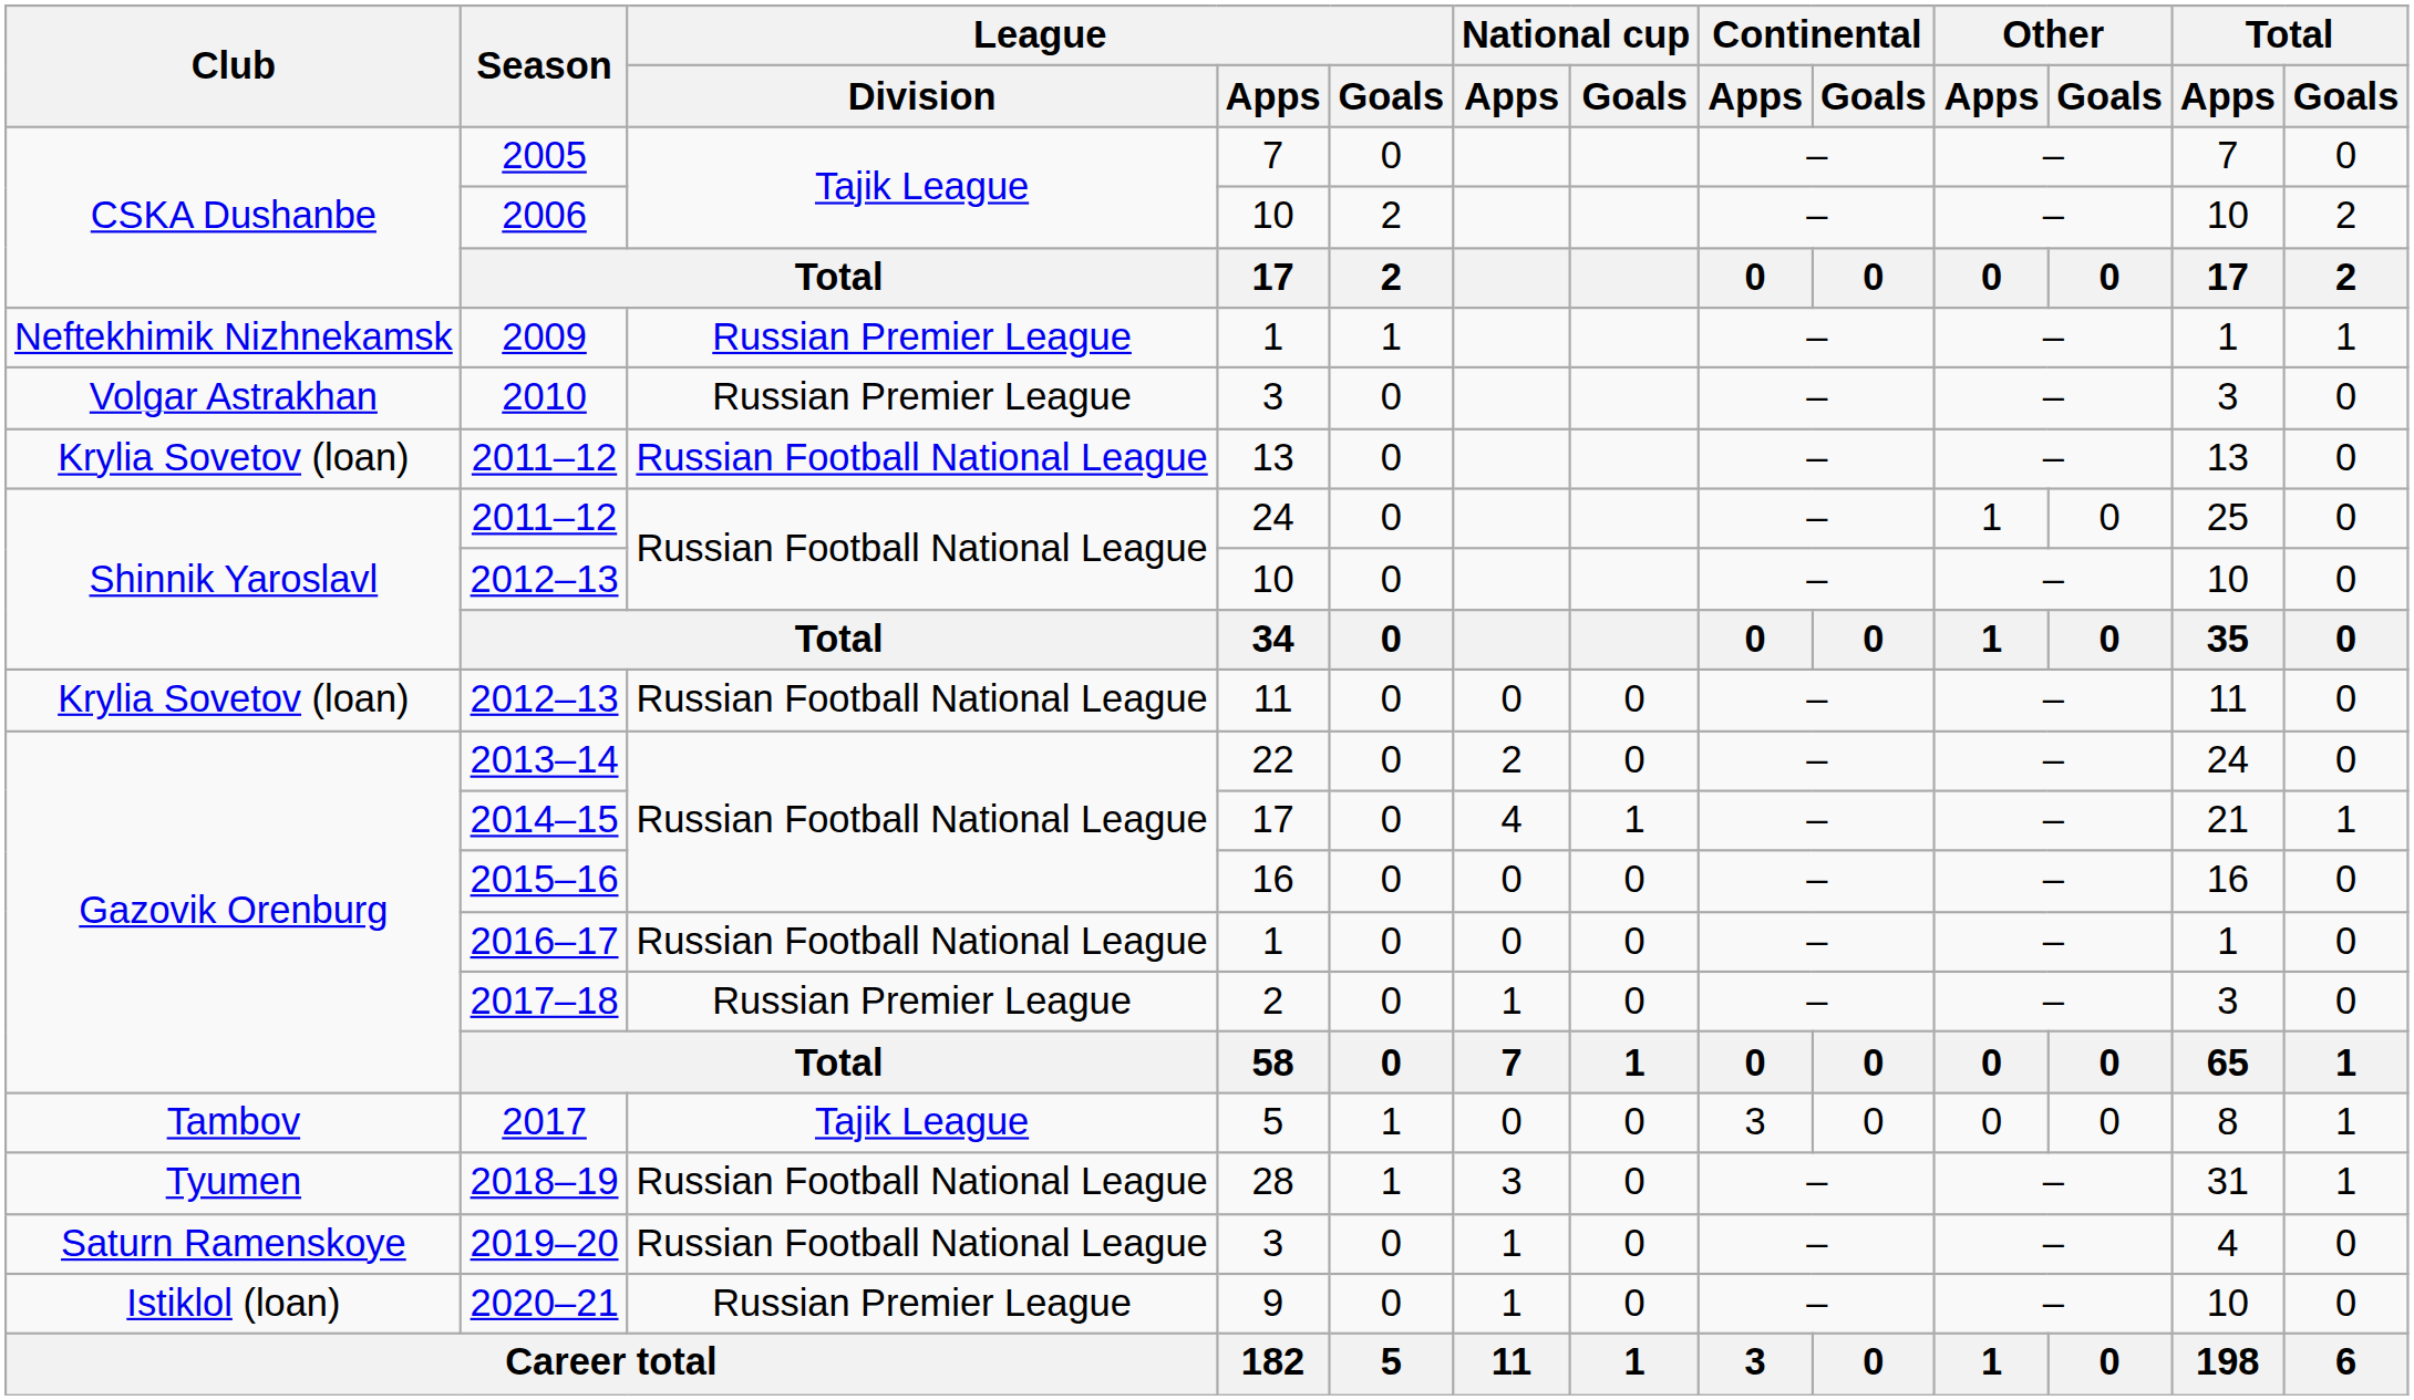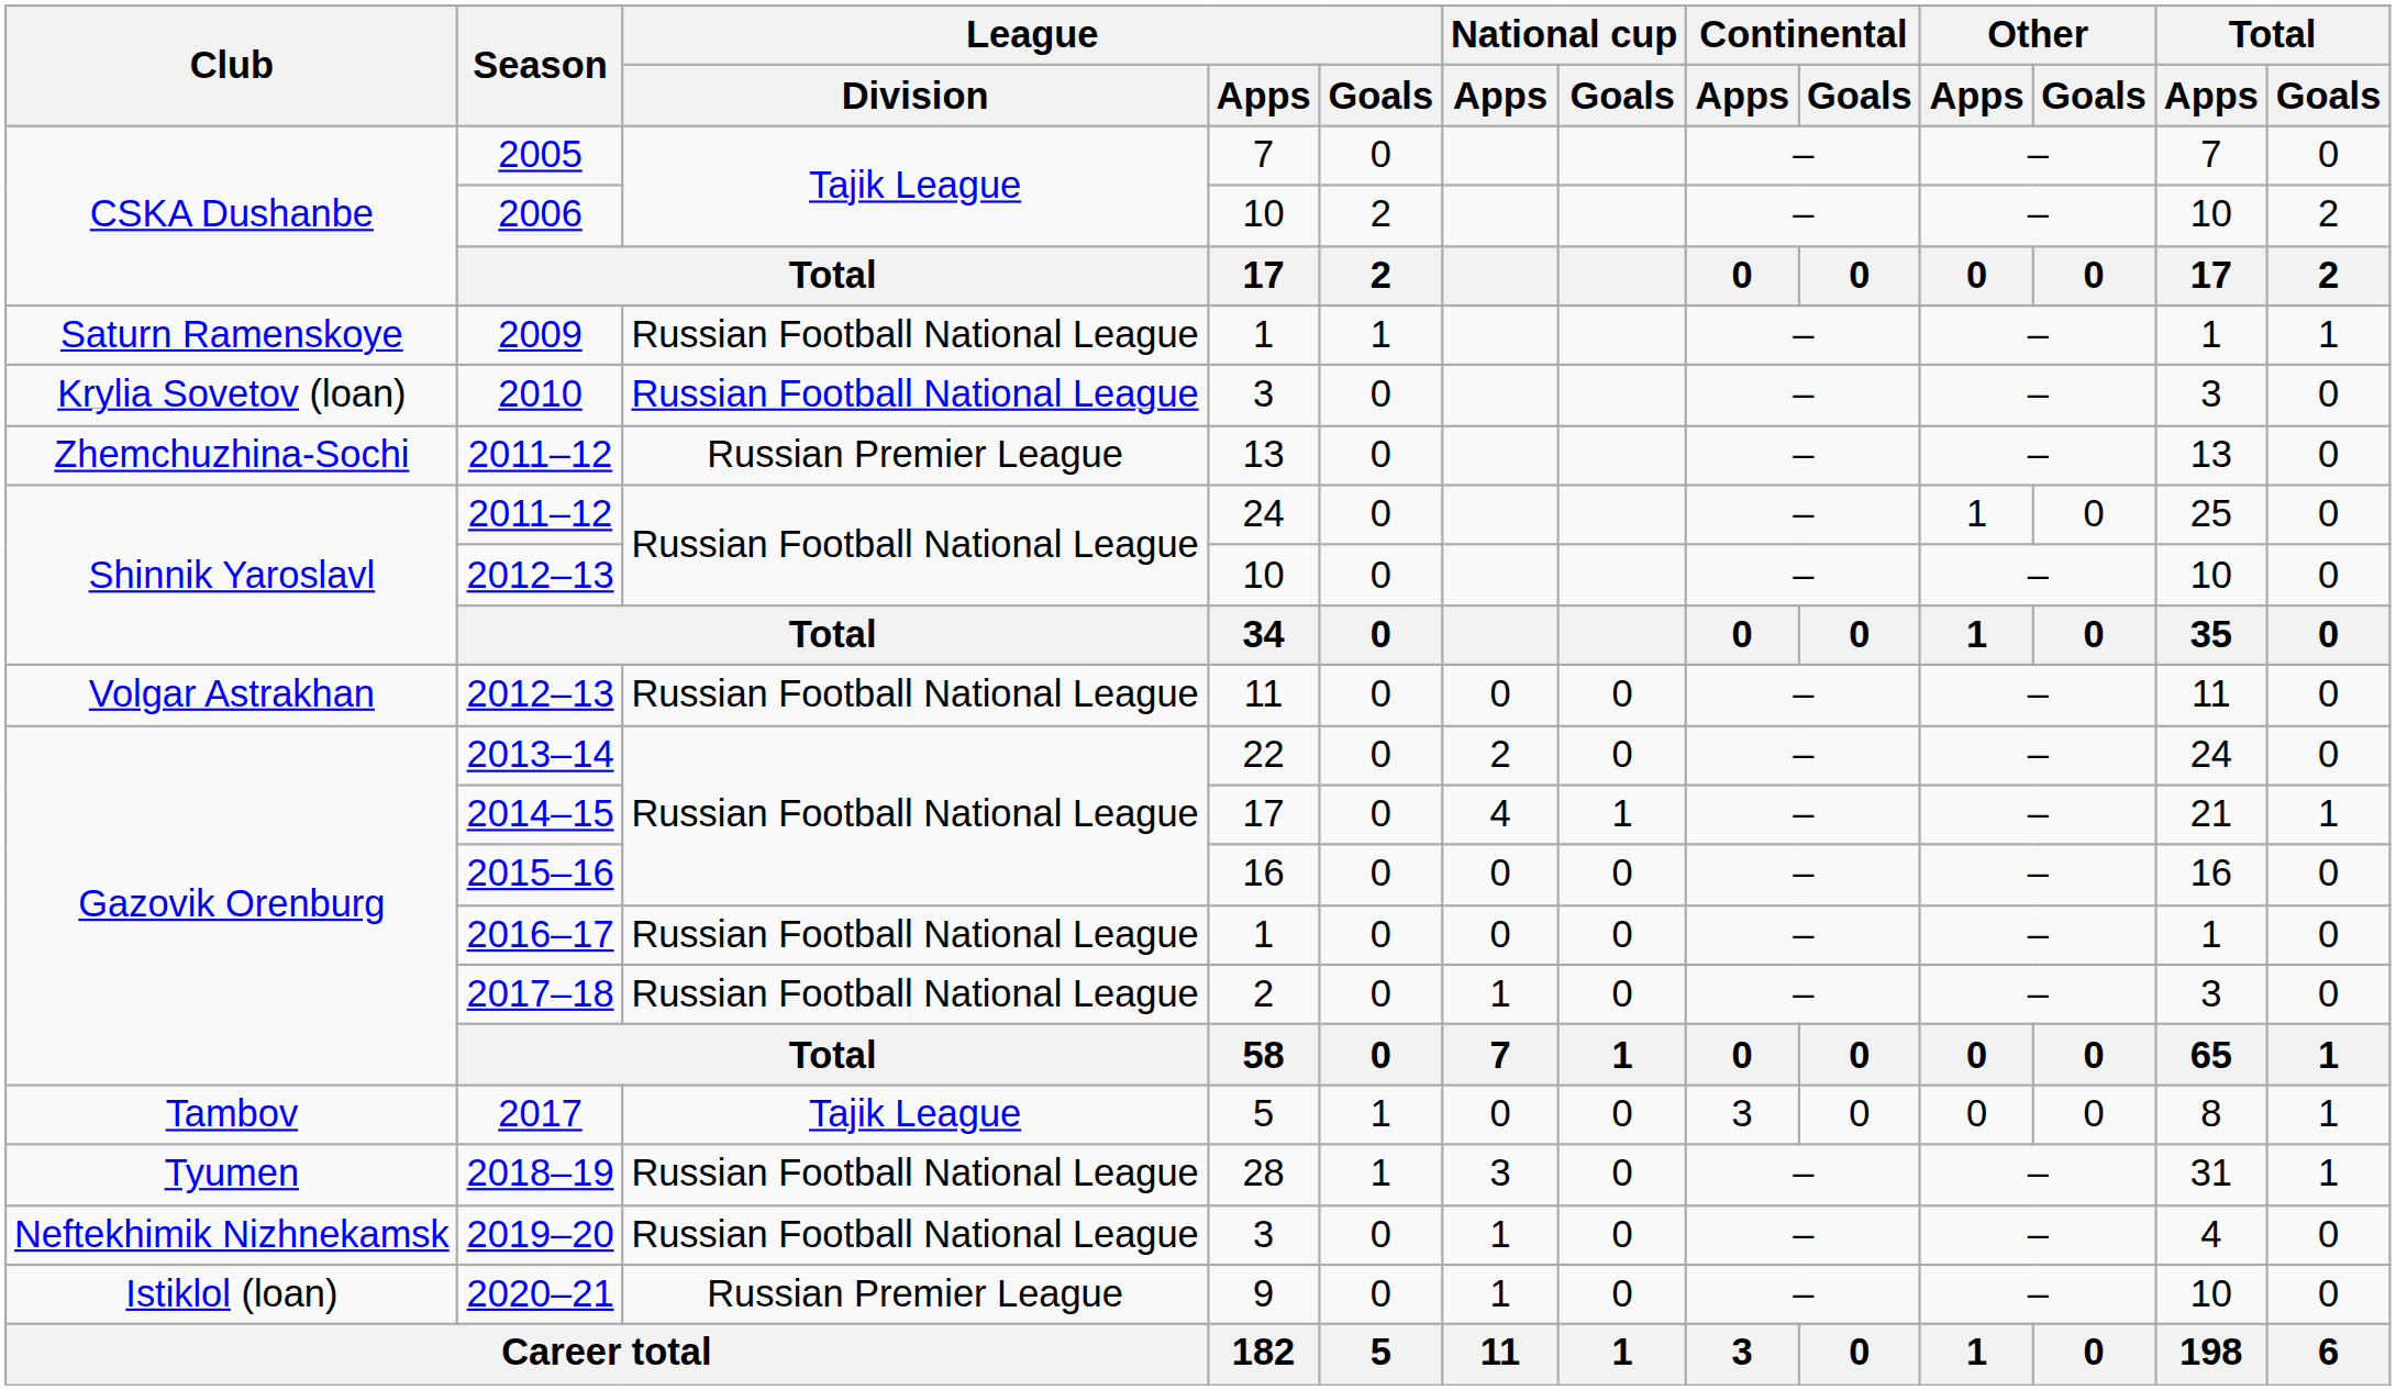2009 | Club: Neftekhimik Nizhnekamsk -> Saturn Ramenskoye
2009 | League / Division: Russian Premier League -> Russian Football National League
2010 | Club: Volgar Astrakhan -> Krylia Sovetov (loan)
2010 | League / Division: Russian Premier League -> Russian Football National League
2011–12 / 13 | Club: Krylia Sovetov (loan) -> Zhemchuzhina-Sochi
2011–12 / 13 | League / Division: Russian Football National League -> Russian Premier League
2012–13 / 11 | Club: Krylia Sovetov (loan) -> Volgar Astrakhan
2017–18 | League / Division: Russian Premier League -> Russian Football National League
2019–20 | Club: Saturn Ramenskoye -> Neftekhimik Nizhnekamsk
